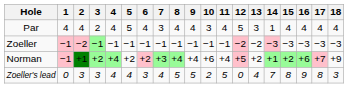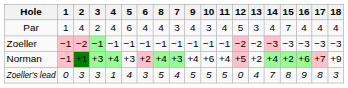columns swapped: 7 <-> 8
Par | 1: 4 -> 1
Par | 5: 5 -> 6
Par | 14: 1 -> 4
Par | 15: 4 -> 7
Norman | 3: +2 -> +3
Norman | 5: +2 -> +3
Norman | 14: +1 -> +4
Zoeller's lead | 4: 4 -> 1
Zoeller's lead | 10: 2 -> 5
